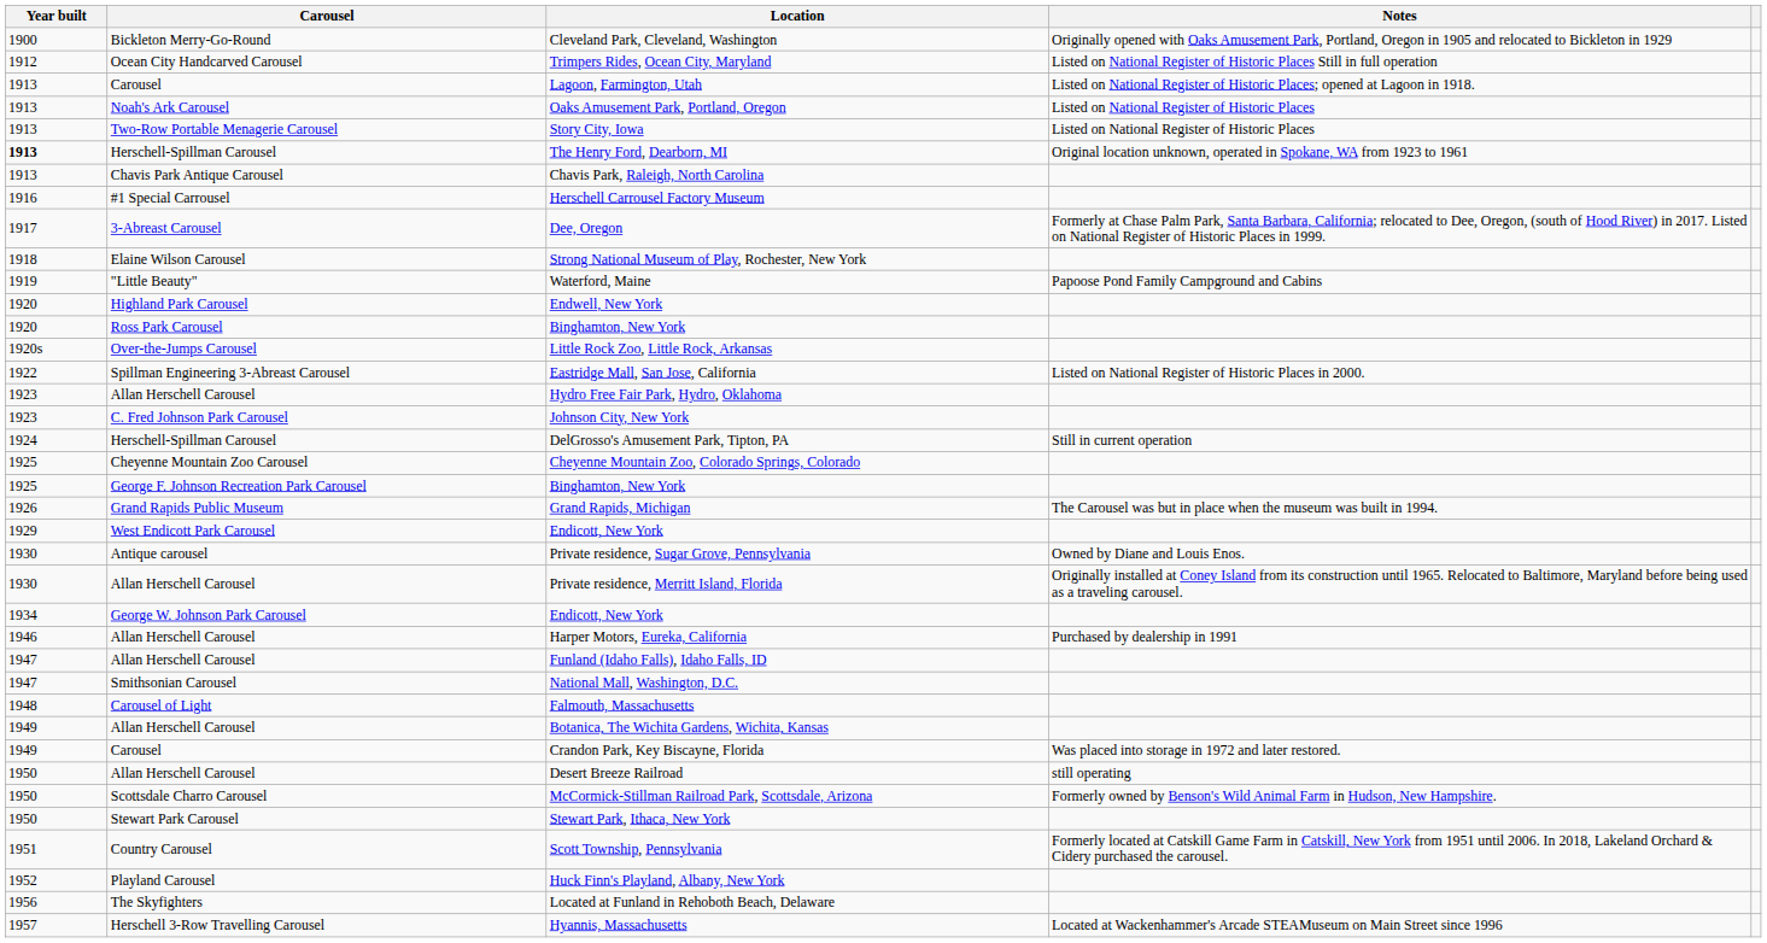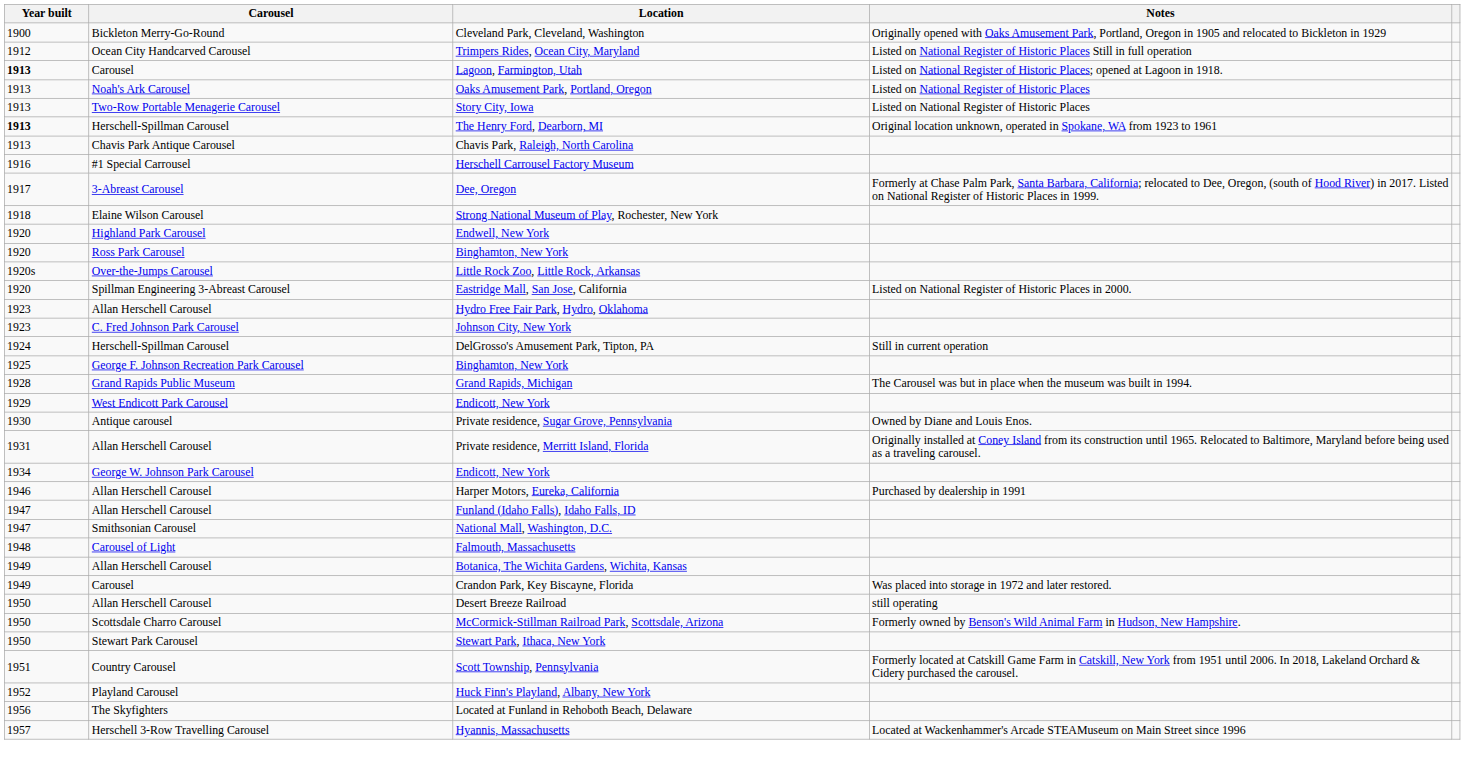Lagoon, Farmington, Utah | Year built: normal -> bold
- row: 1919 | "Little Beauty" | Waterford, Maine | Papoose Pond Family Campground and Cabins
Eastridge Mall, San Jose, California | Year built: 1922 -> 1920
- row: 1925 | Cheyenne Mountain Zoo Carousel | Cheyenne Mountain Zoo, Colorado Springs, Colorado
Grand Rapids, Michigan | Year built: 1926 -> 1928
Private residence, Merritt Island, Florida | Year built: 1930 -> 1931
